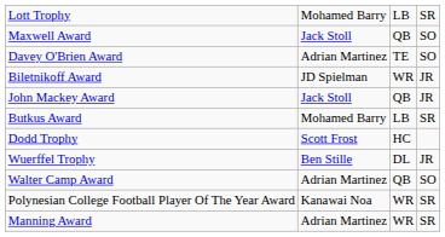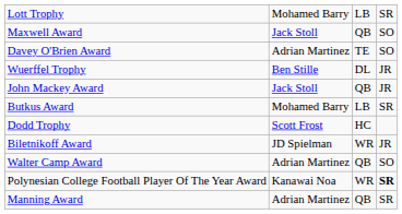rows swapped: Biletnikoff Award <-> Wuerffel Trophy
Polynesian College Football Player Of The Year Award | column 4: normal -> bold
Manning Award | column 3: WR -> QB
